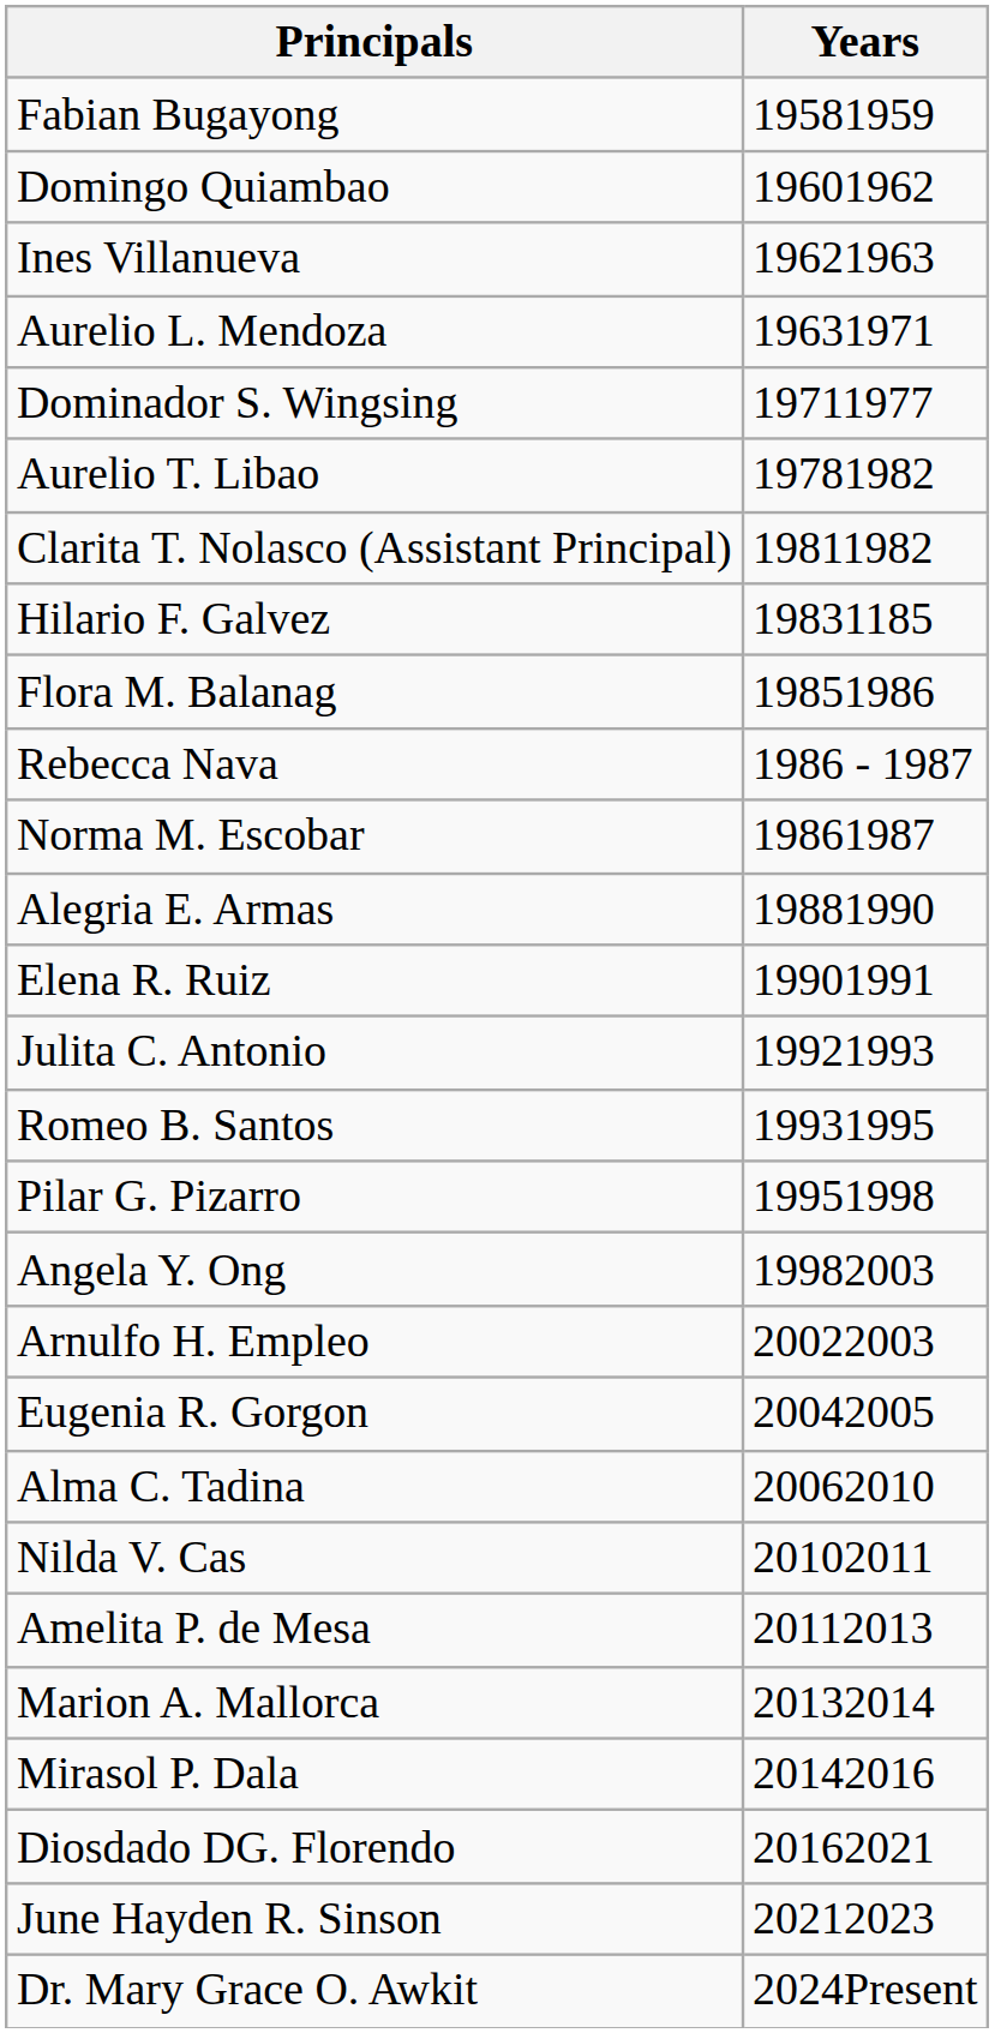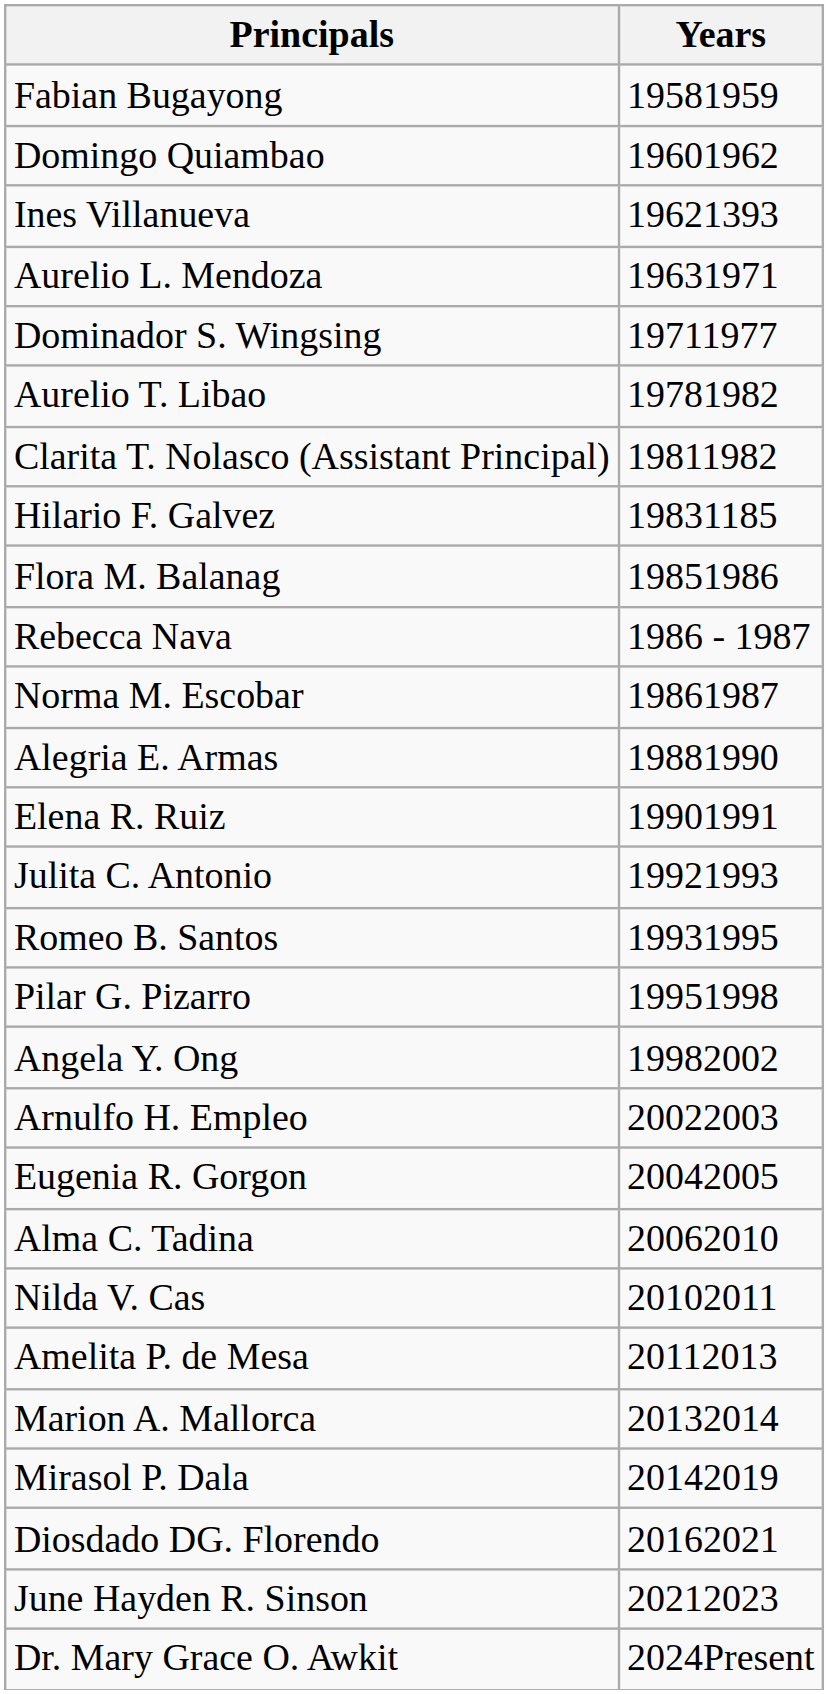Ines Villanueva | Years: 19621963 -> 19621393
Angela Y. Ong | Years: 19982003 -> 19982002
Mirasol P. Dala | Years: 20142016 -> 20142019
